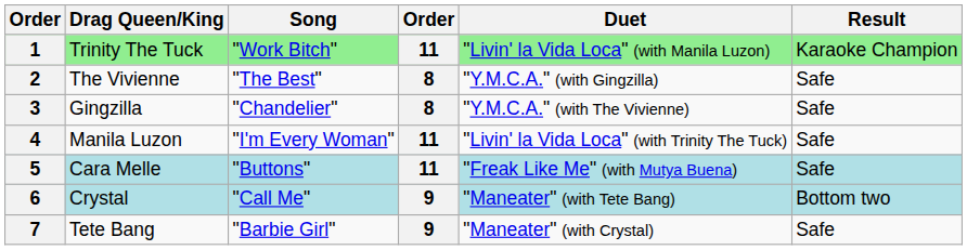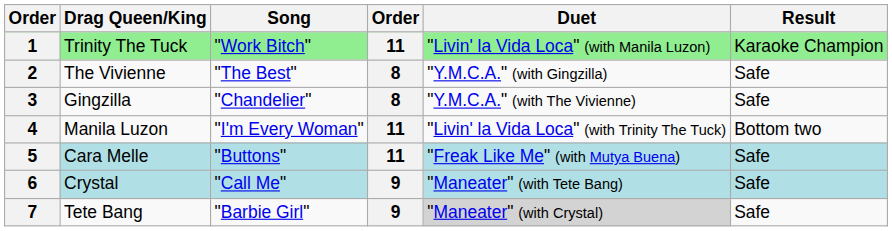4 | Result: Safe -> Bottom two
6 | Result: Bottom two -> Safe
7 | Duet: no background -> lightgrey background
